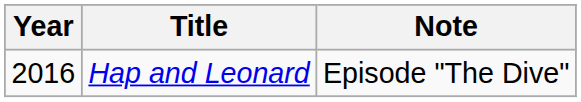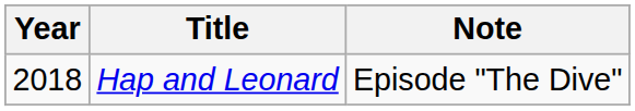Hap and Leonard | Year: 2016 -> 2018
